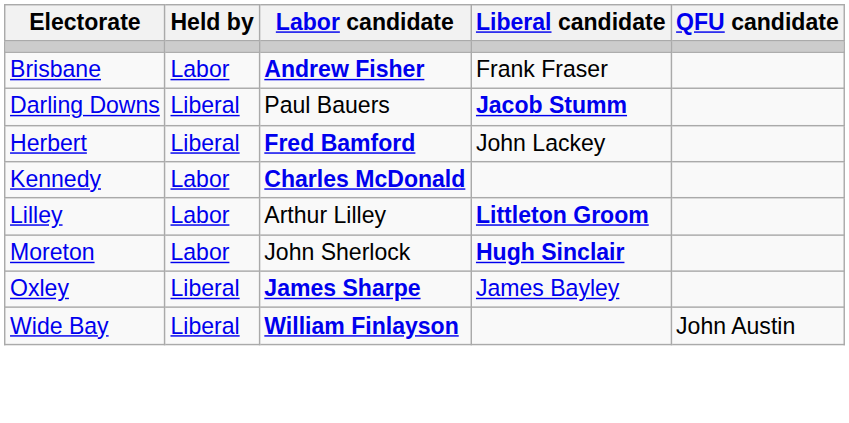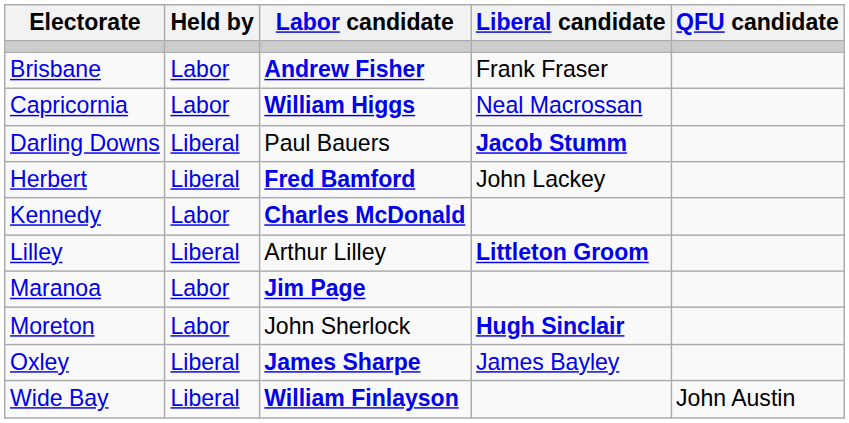+ row: Capricornia | Labor | William Higgs | Neal Macrossan
Lilley | Held by: Labor -> Liberal
+ row: Maranoa | Labor | Jim Page
